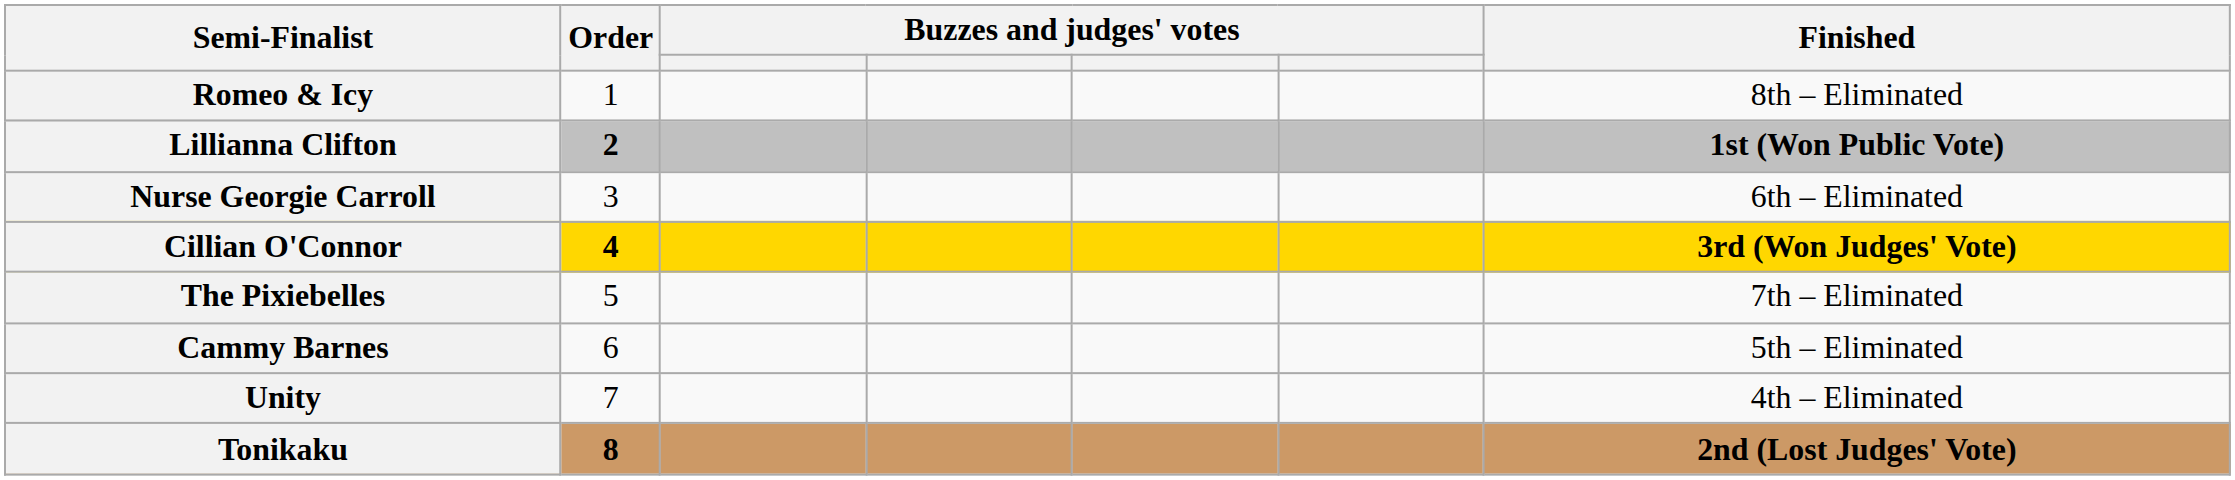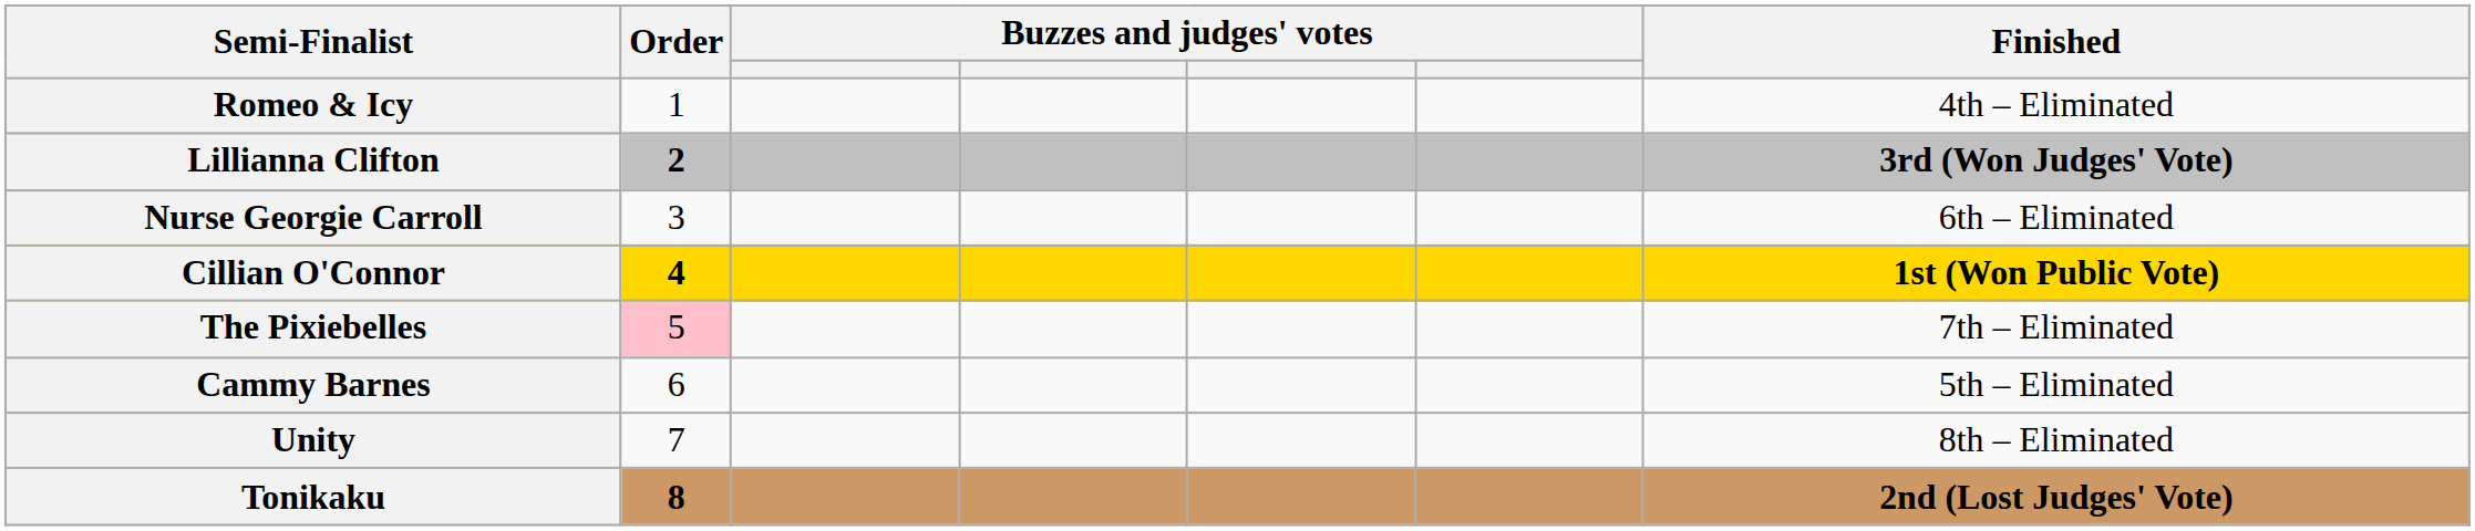Romeo & Icy | Finished: 8th – Eliminated -> 4th – Eliminated
Lillianna Clifton | Finished: 1st (Won Public Vote) -> 3rd (Won Judges' Vote)
Cillian O'Connor | Finished: 3rd (Won Judges' Vote) -> 1st (Won Public Vote)
The Pixiebelles | Order: no background -> pink background
Unity | Finished: 4th – Eliminated -> 8th – Eliminated
